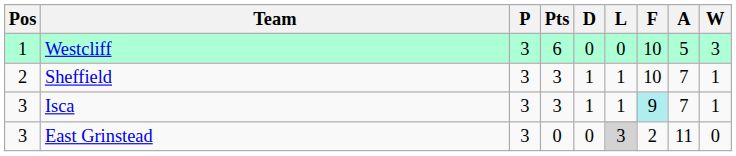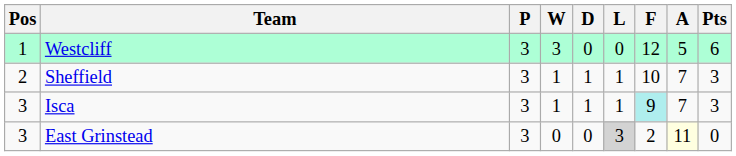columns swapped: W <-> Pts
Westcliff | F: 10 -> 12
East Grinstead | A: no background -> lightyellow background
